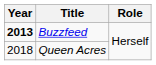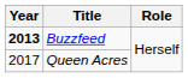Queen Acres | Year: 2018 -> 2017
